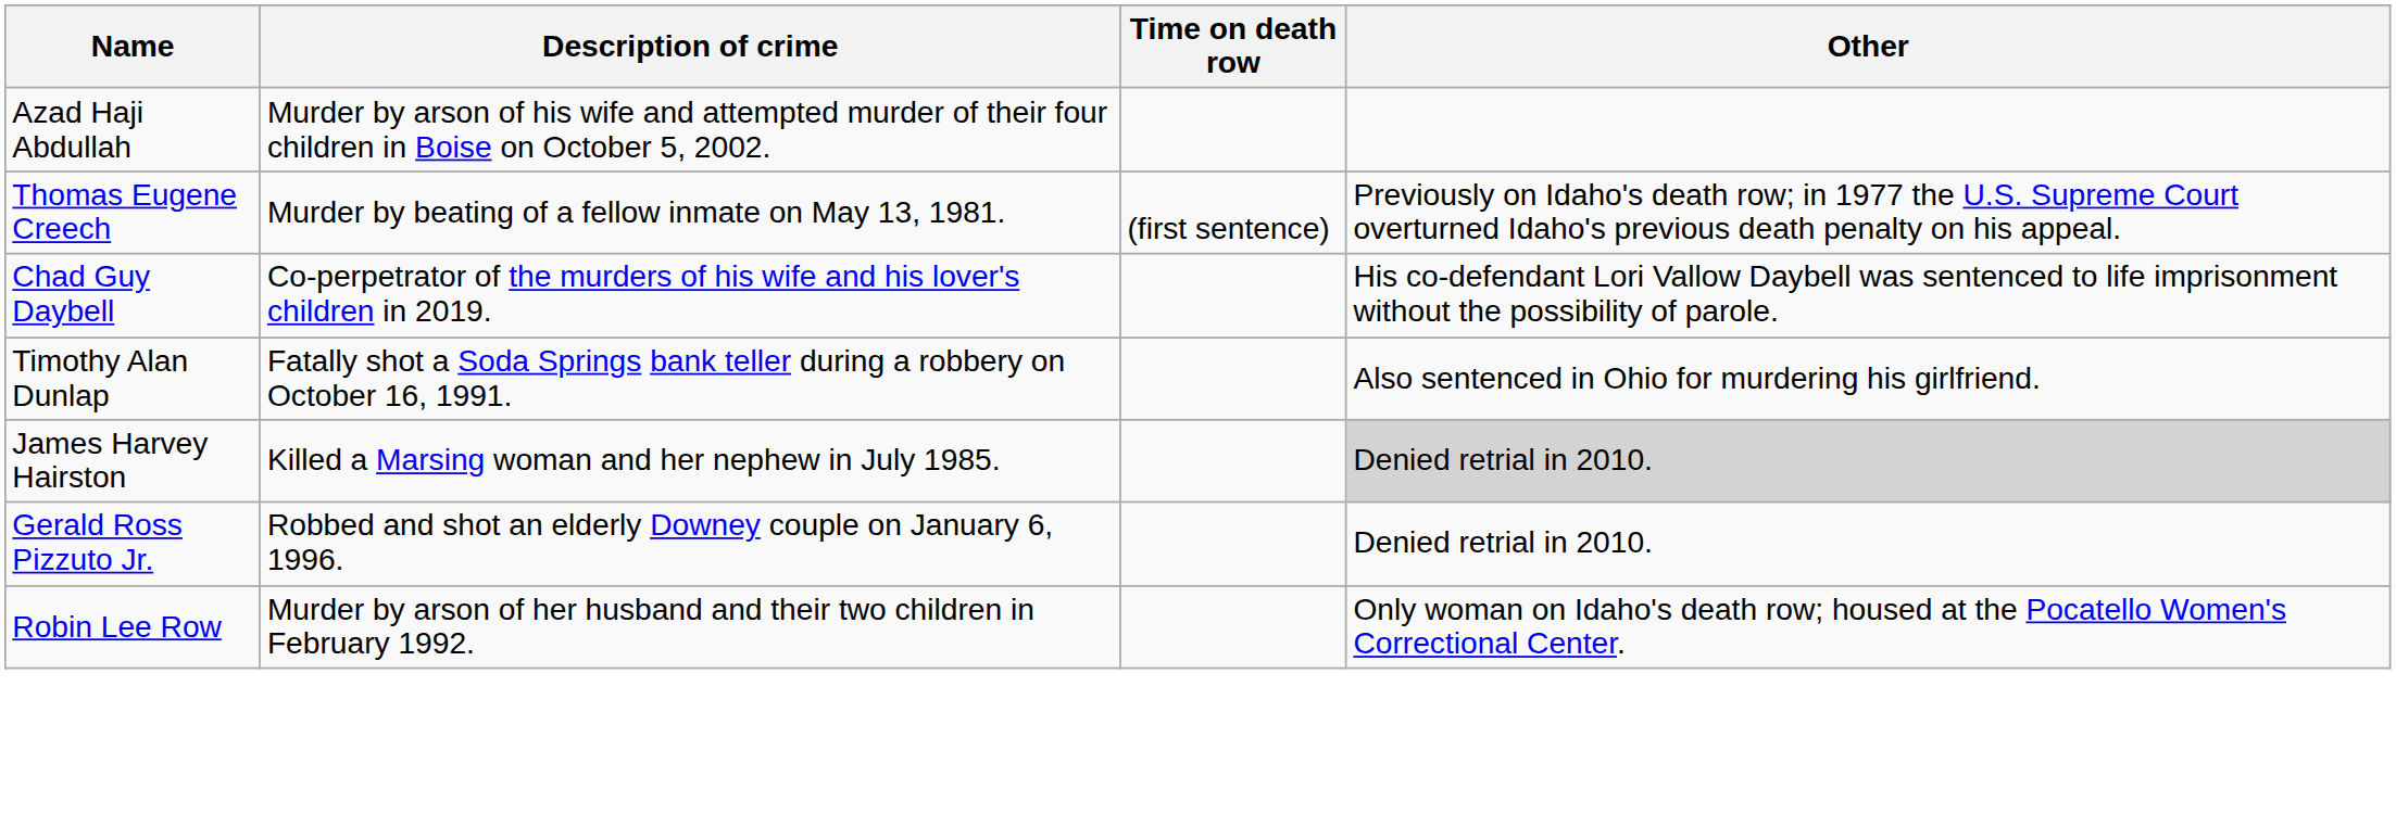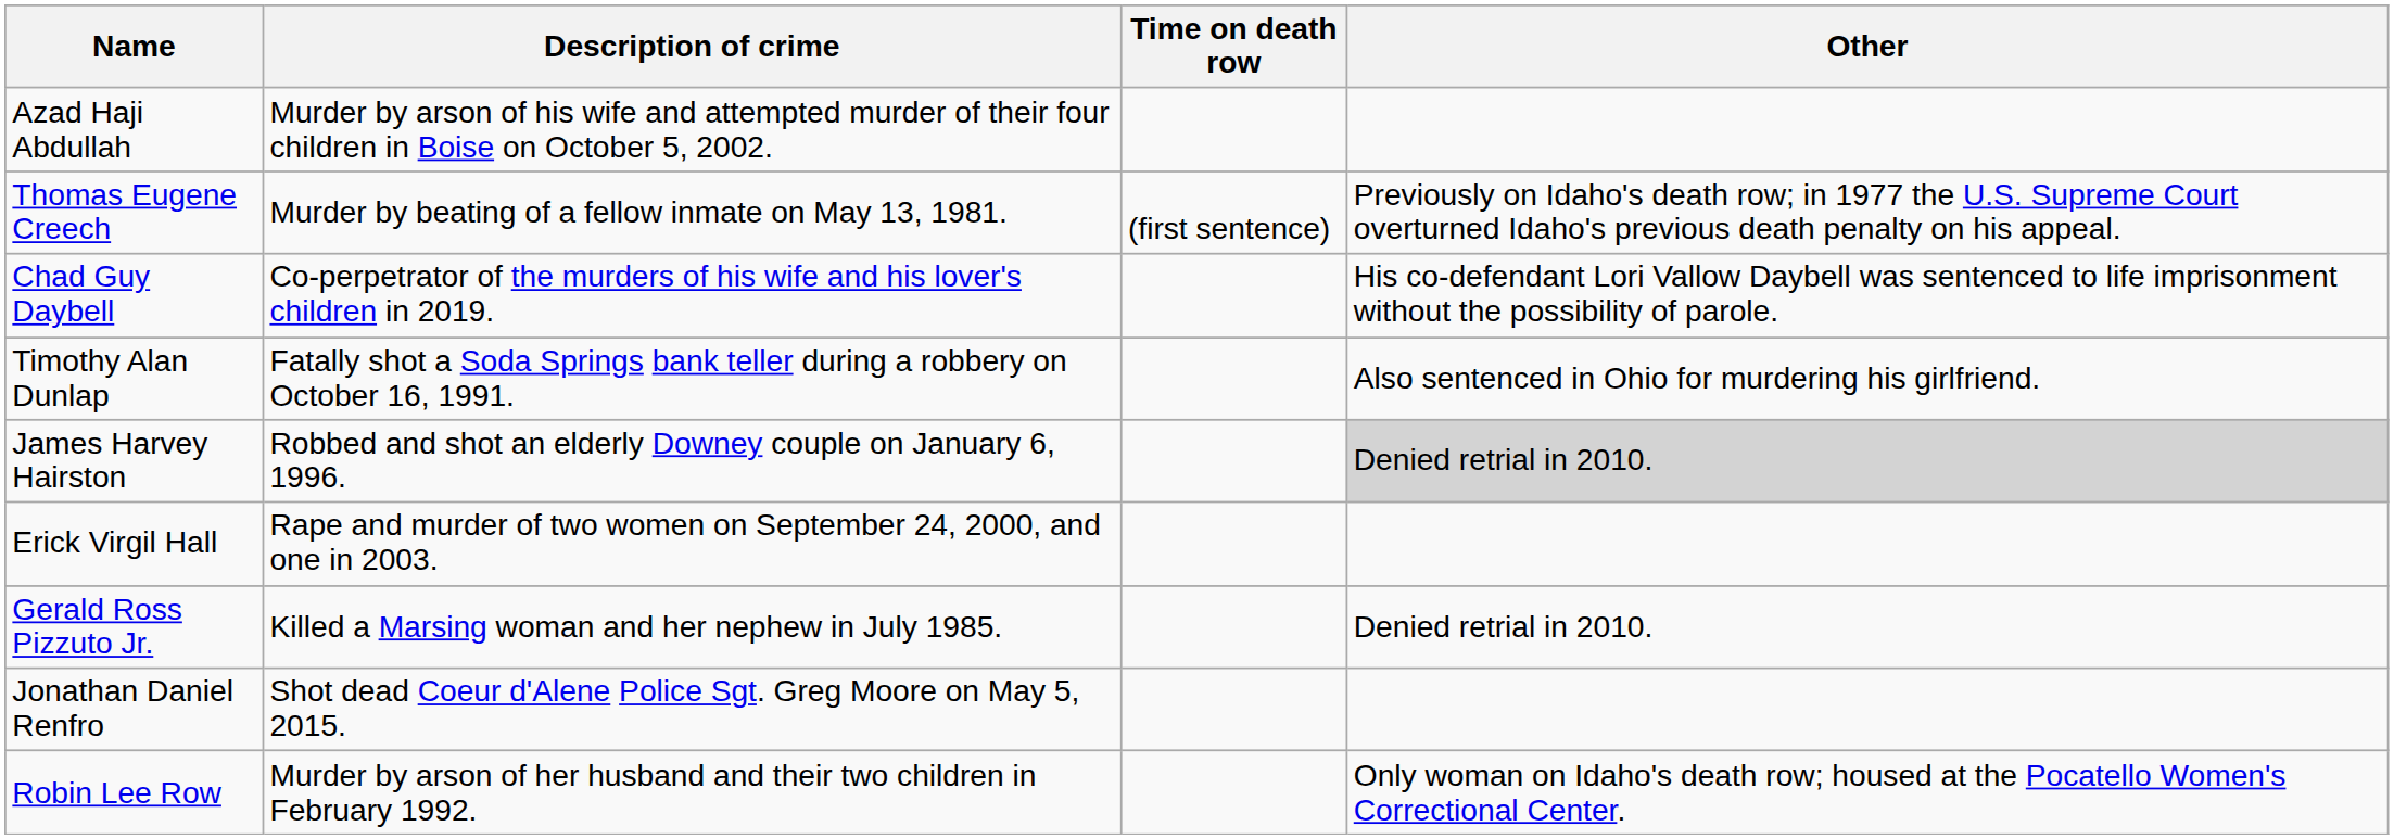James Harvey Hairston | Description of crime: Killed a Marsing woman and her nephew in July 1985. -> Robbed and shot an elderly Downey couple on January 6, 1996.
+ row: Erick Virgil Hall | Rape and murder of two women on September 24, 2000, and one in 2003.
Gerald Ross Pizzuto Jr. | Description of crime: Robbed and shot an elderly Downey couple on January 6, 1996. -> Killed a Marsing woman and her nephew in July 1985.
+ row: Jonathan Daniel Renfro | Shot dead Coeur d'Alene Police Sgt. Greg Moore on May 5, 2015.
